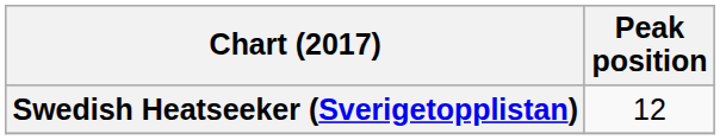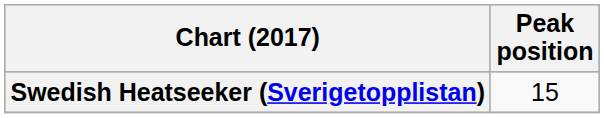Swedish Heatseeker (Sverigetopplistan) | Peak position: 12 -> 15
